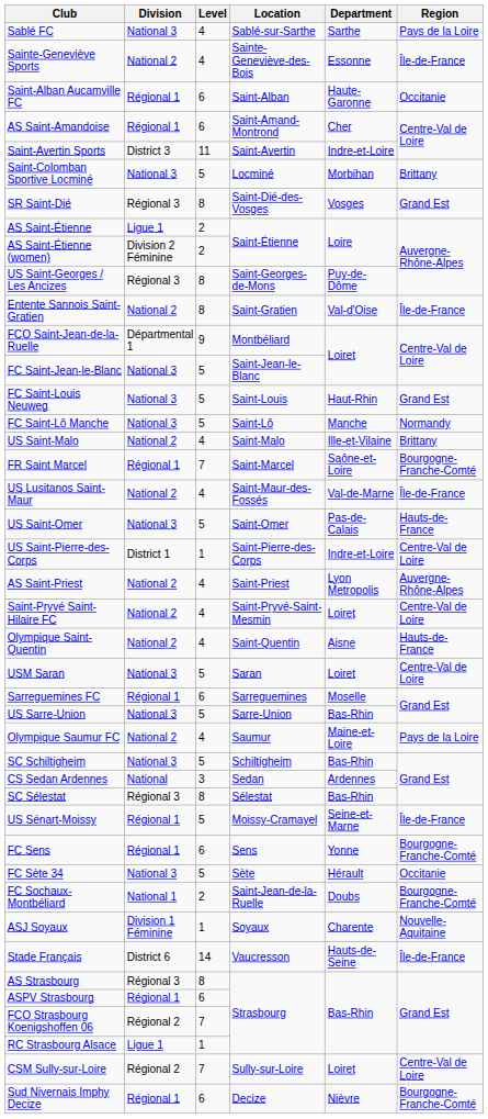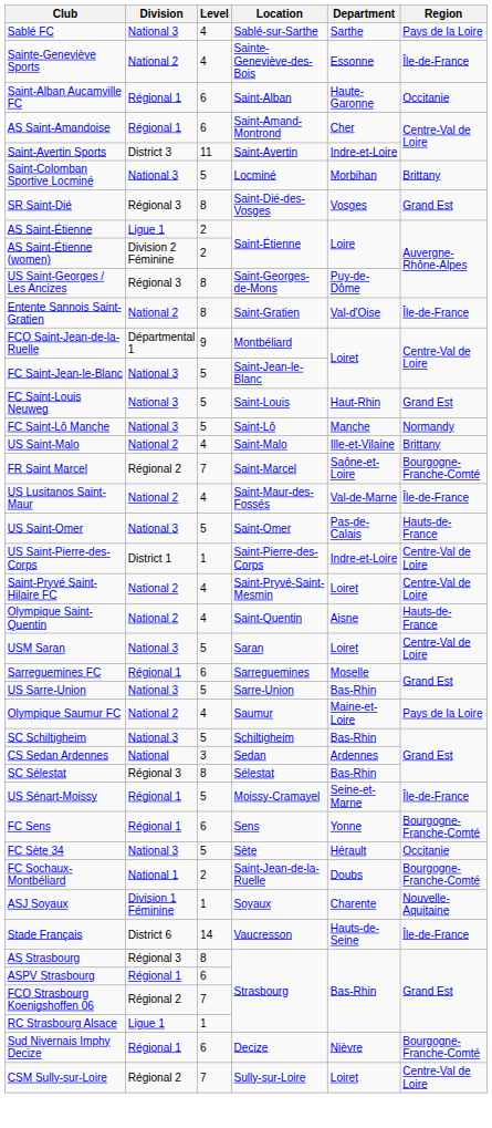FR Saint Marcel | Division: Régional 1 -> Régional 2
- row: AS Saint-Priest | National 2 | 4 | Saint-Priest | Lyon Metropolis | Auvergne-Rhône-Alpes
rows swapped: Sud Nivernais Imphy Decize <-> CSM Sully-sur-Loire
